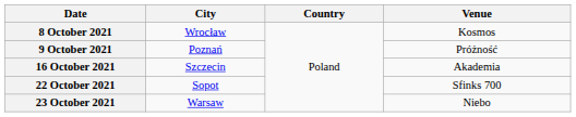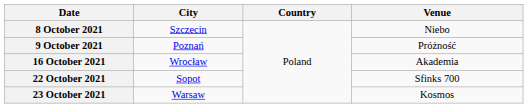8 October 2021 | City: Wrocław -> Szczecin
8 October 2021 | Venue: Kosmos -> Niebo
16 October 2021 | City: Szczecin -> Wrocław
23 October 2021 | Venue: Niebo -> Kosmos
